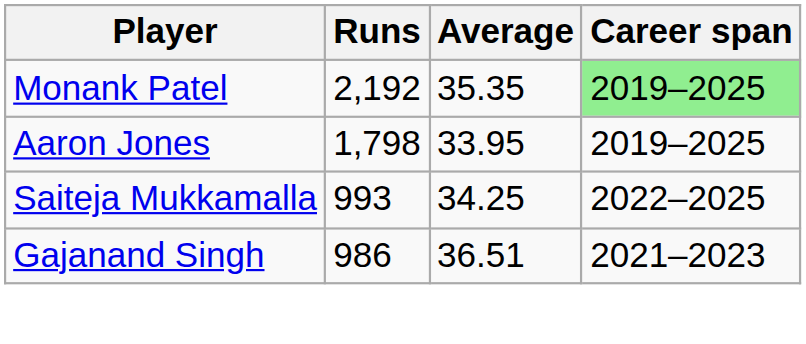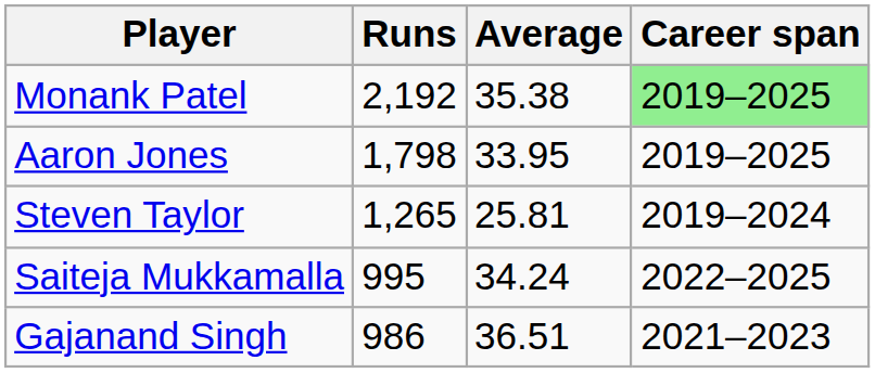Monank Patel | Average: 35.35 -> 35.38
+ row: Steven Taylor | 1,265 | 25.81 | 2019–2024
Saiteja Mukkamalla | Runs: 993 -> 995
Saiteja Mukkamalla | Average: 34.25 -> 34.24
